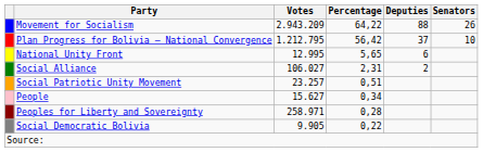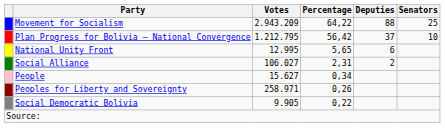Movement for Socialism | Senators: 26 -> 25
- row: Social Patriotic Unity Movement | 23.257 | 0,51
Peoples for Liberty and Sovereignty | Percentage: 0,28 -> 0,26
